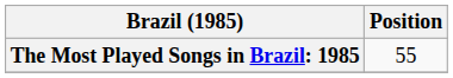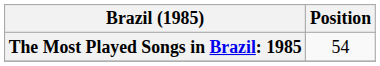The Most Played Songs in Brazil: 1985 | Position: 55 -> 54
